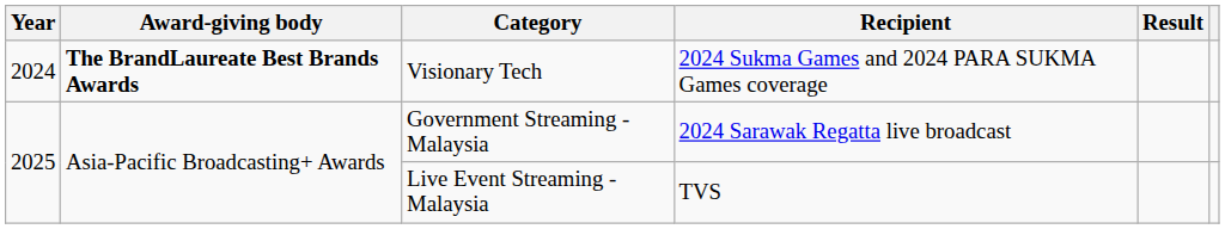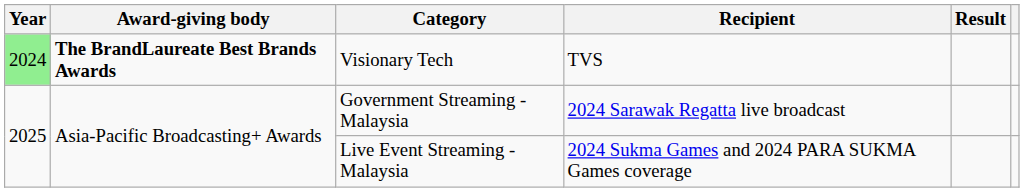Visionary Tech | Year: no background -> lightgreen background
Visionary Tech | Recipient: 2024 Sukma Games and 2024 PARA SUKMA Games coverage -> TVS
Live Event Streaming - Malaysia | Recipient: TVS -> 2024 Sukma Games and 2024 PARA SUKMA Games coverage
